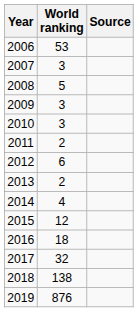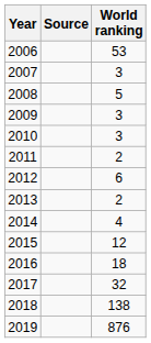columns swapped: World ranking <-> Source
